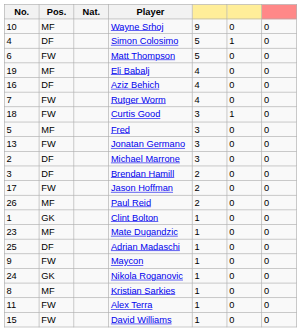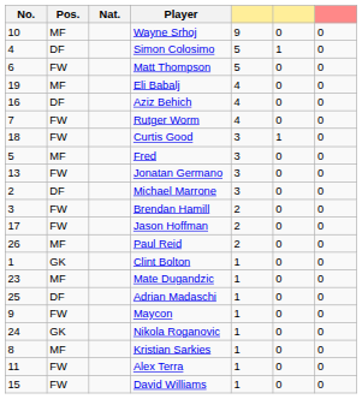Brendan Hamill | Pos.: DF -> FW
